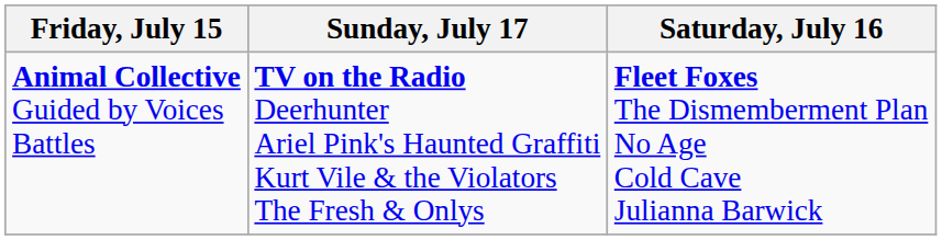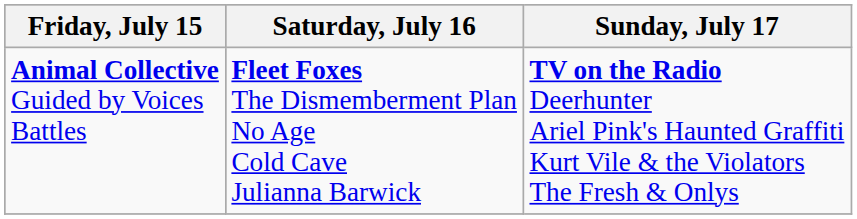columns swapped: Saturday, July 16 <-> Sunday, July 17
